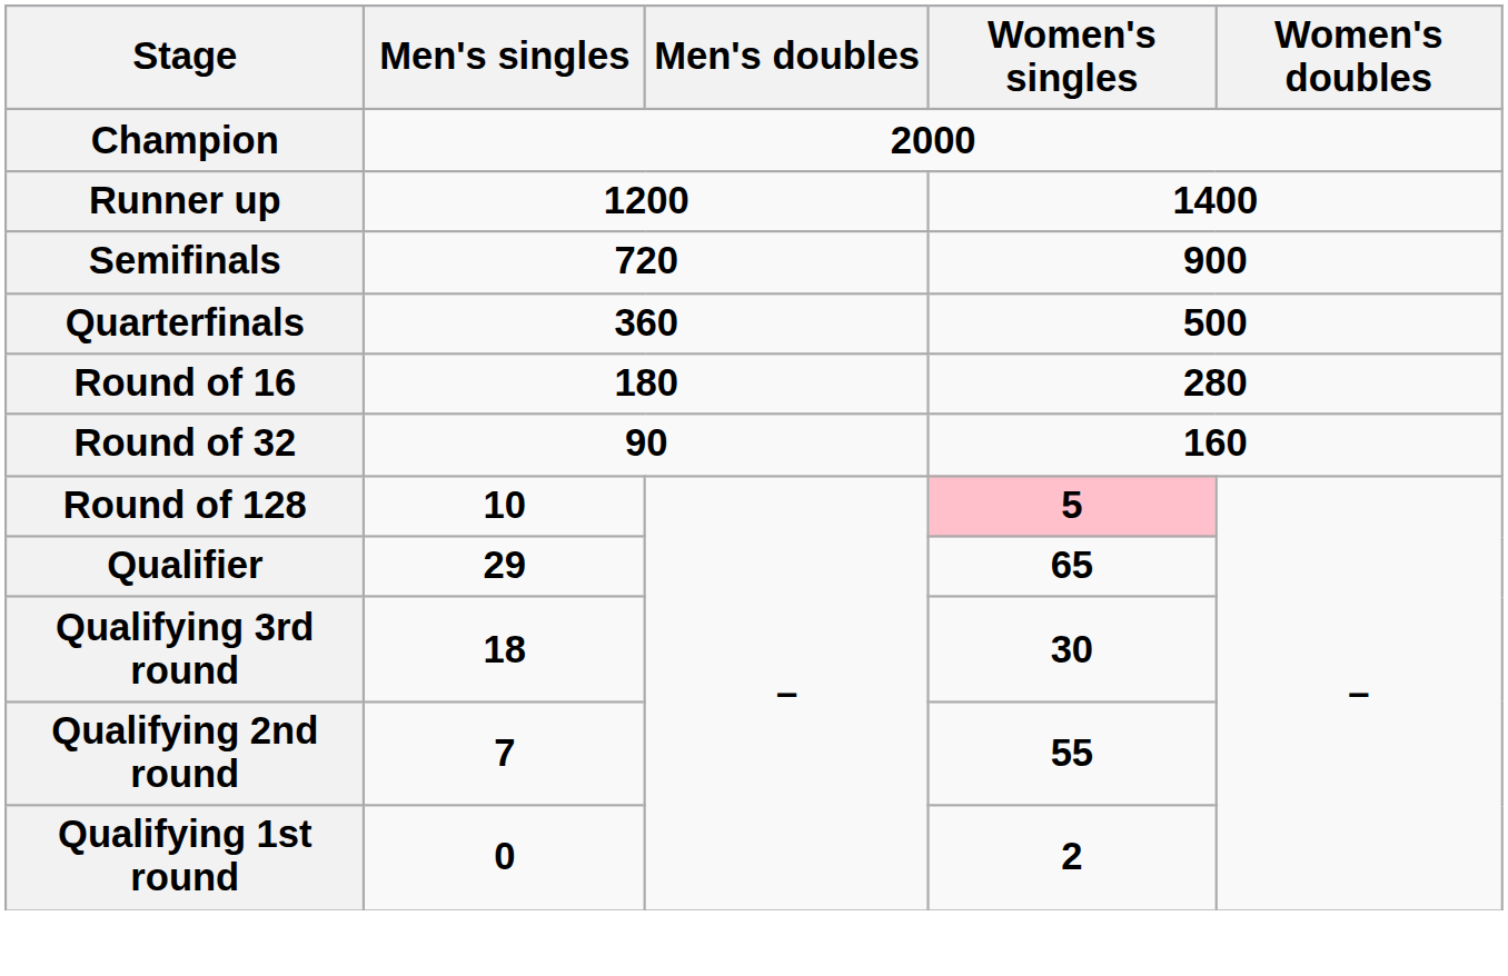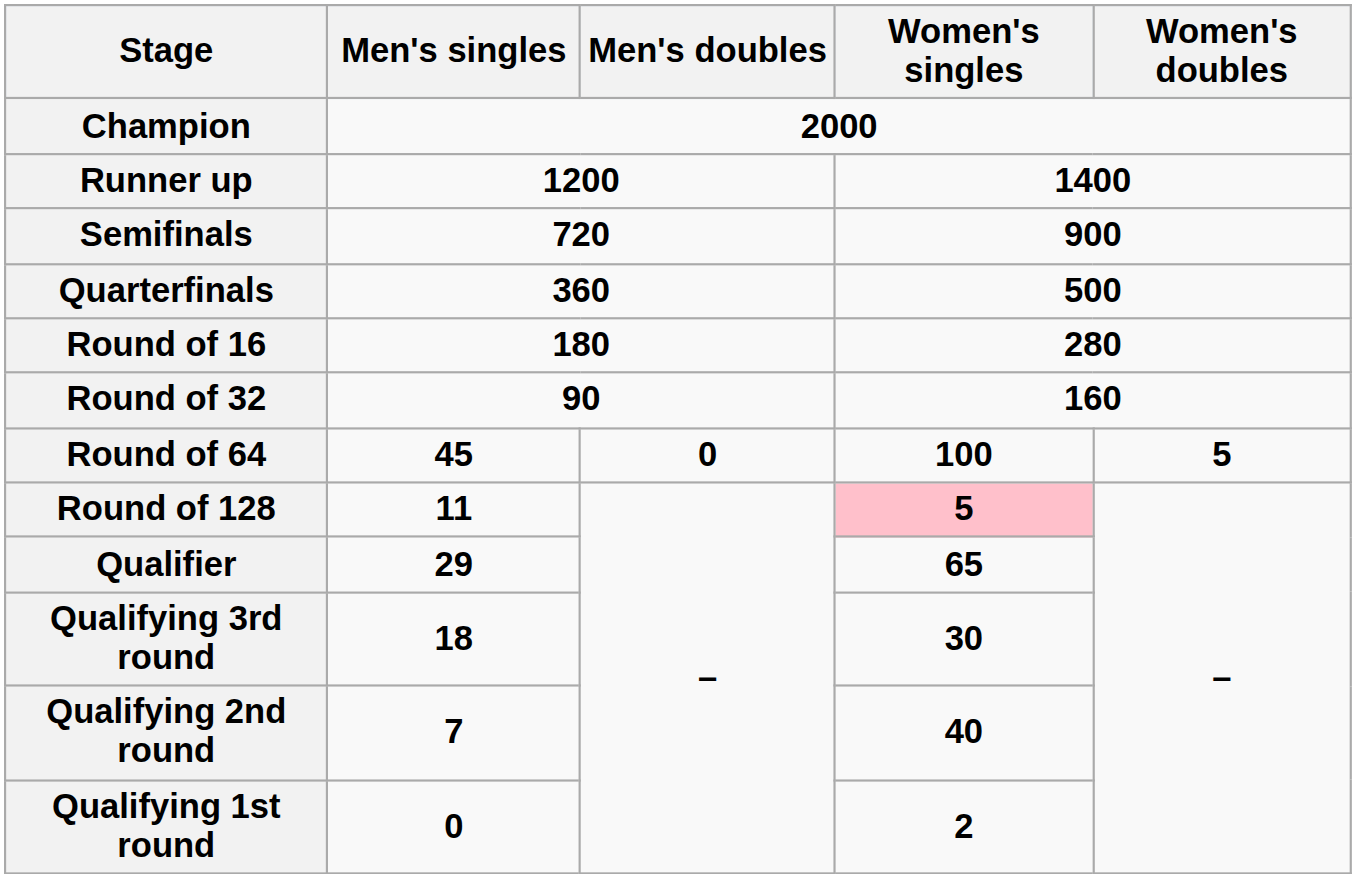+ row: Round of 64 | 45 | 0 | 100 | 5
Round of 128 | Men's singles: 10 -> 11
Qualifying 2nd round | Women's singles: 55 -> 40
